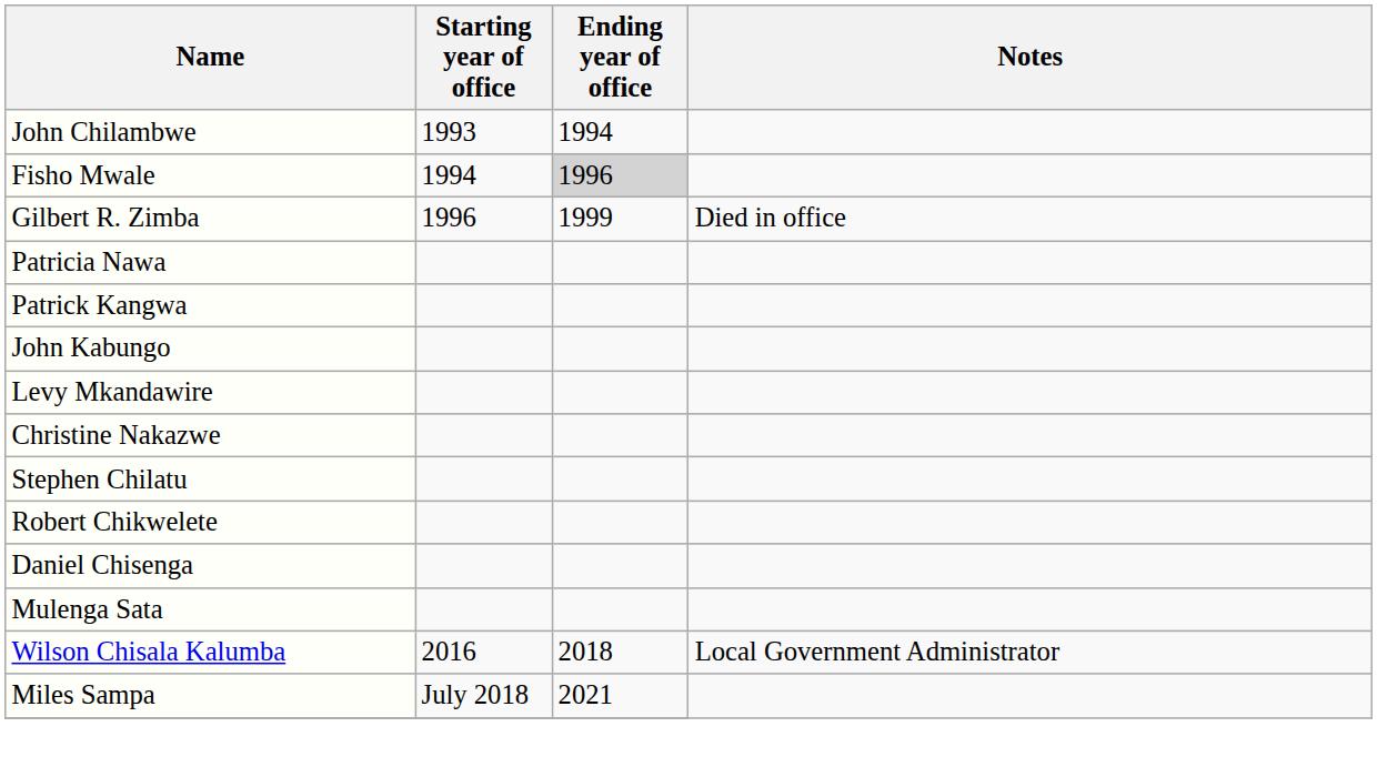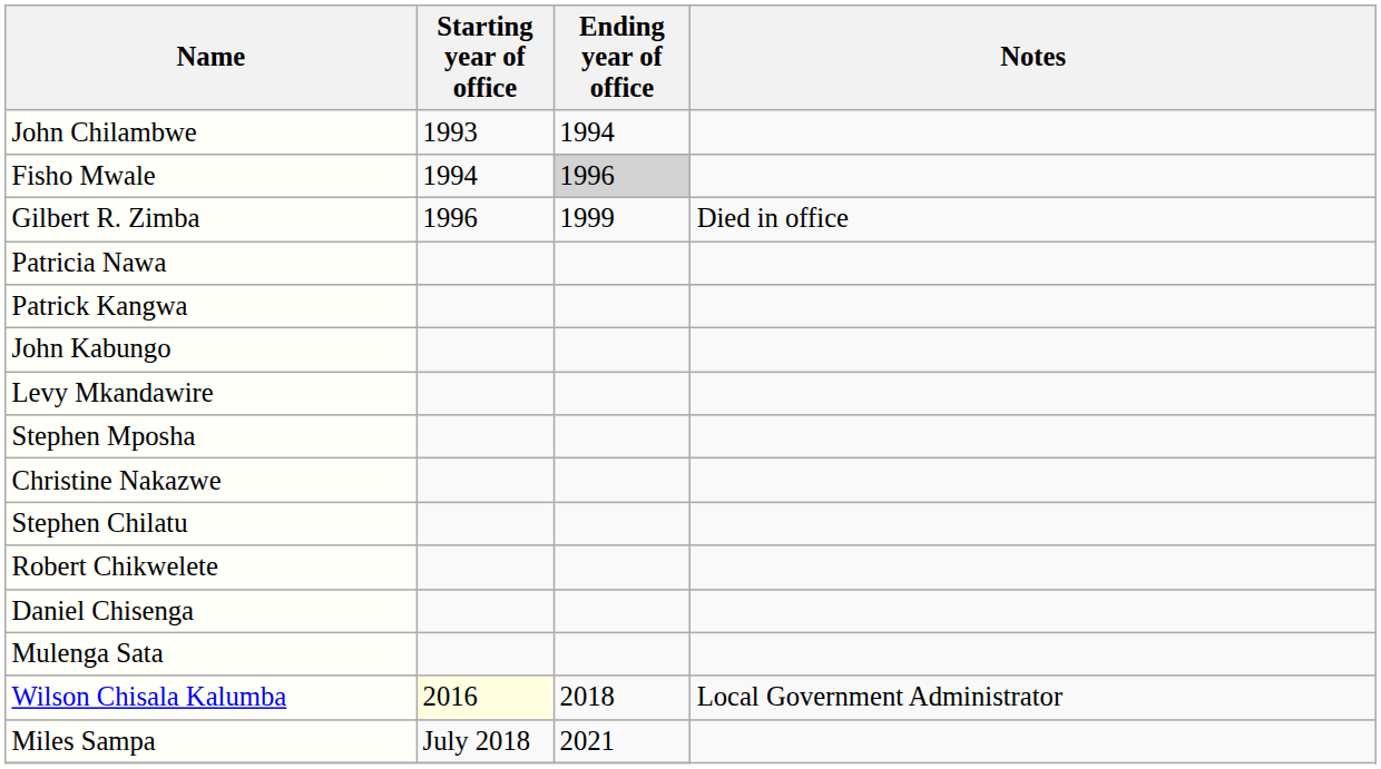+ row: Stephen Mposha
Wilson Chisala Kalumba | Starting year of office: no background -> lightyellow background
